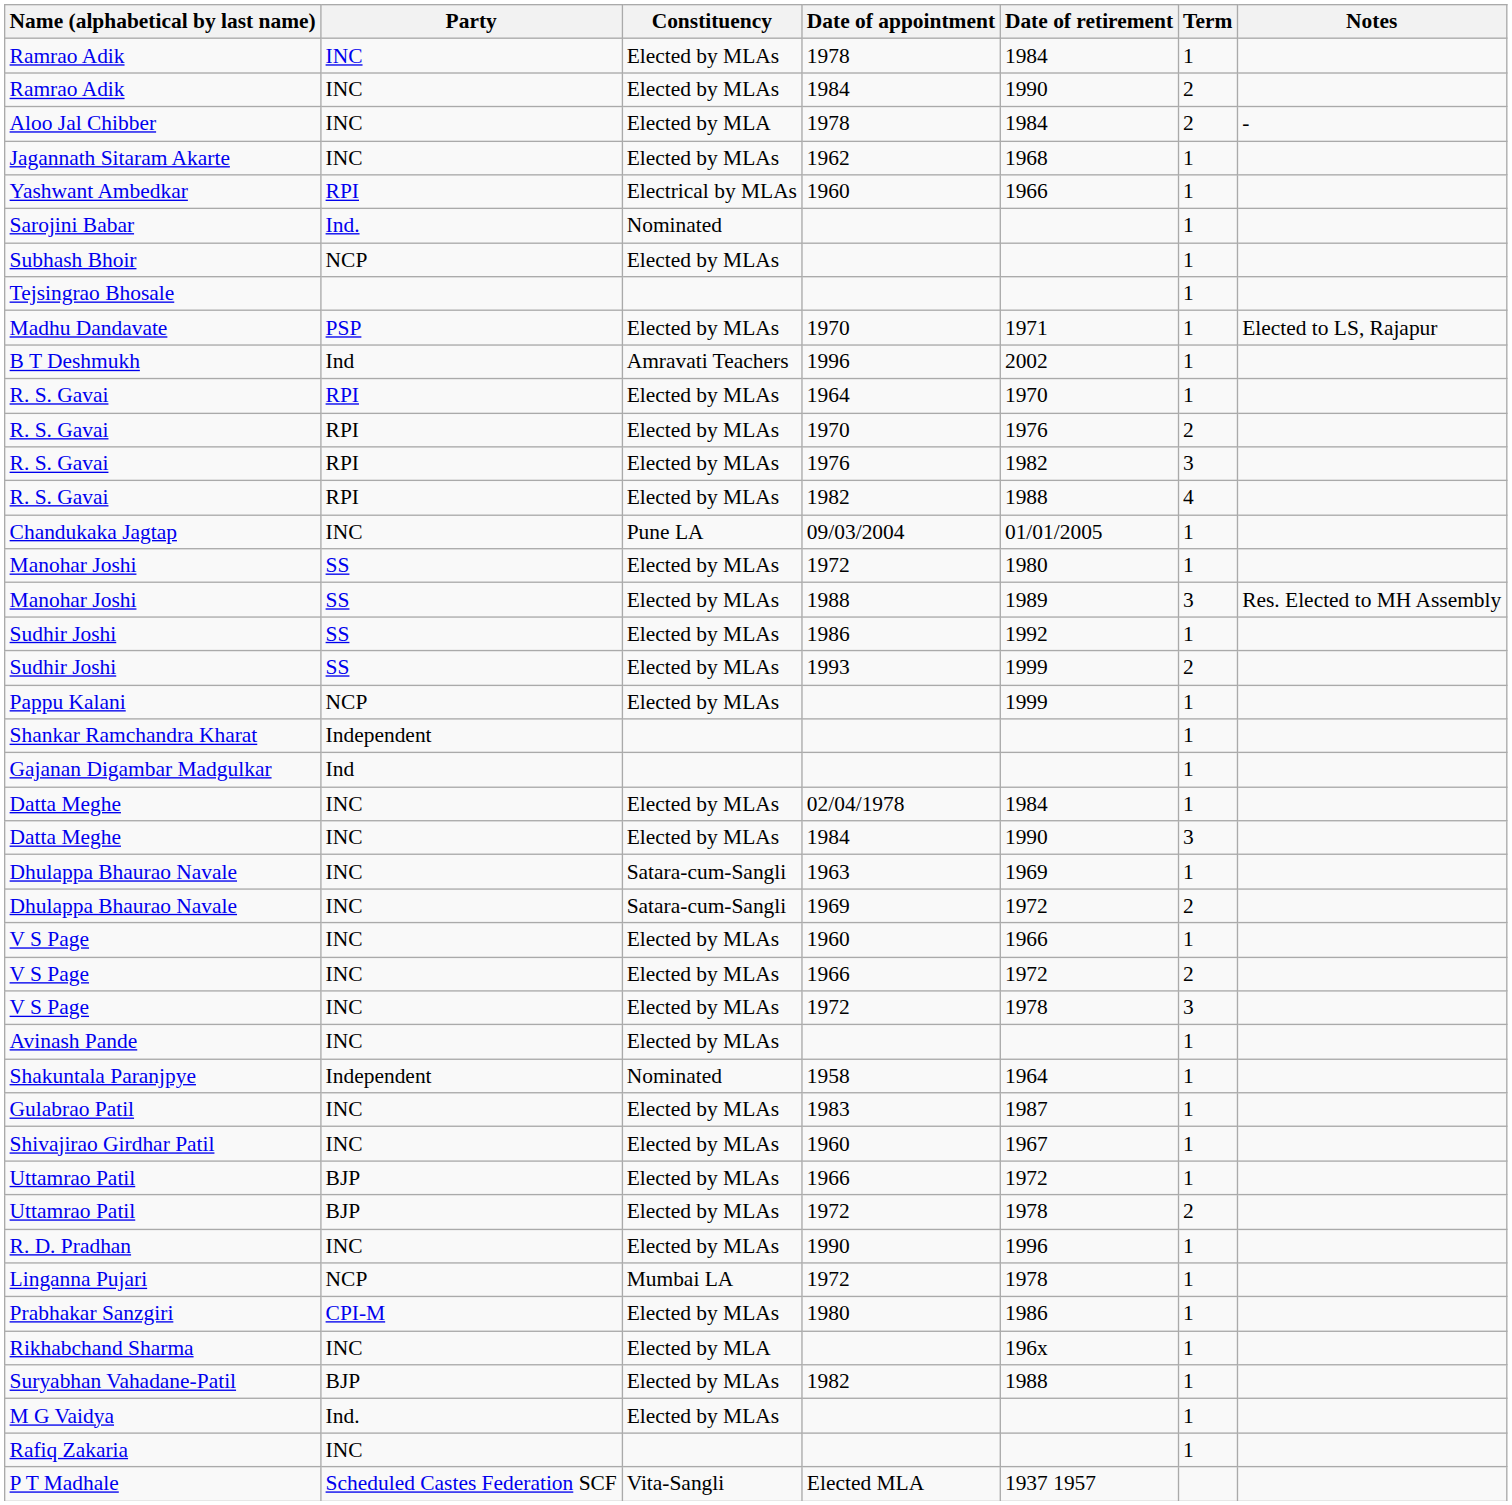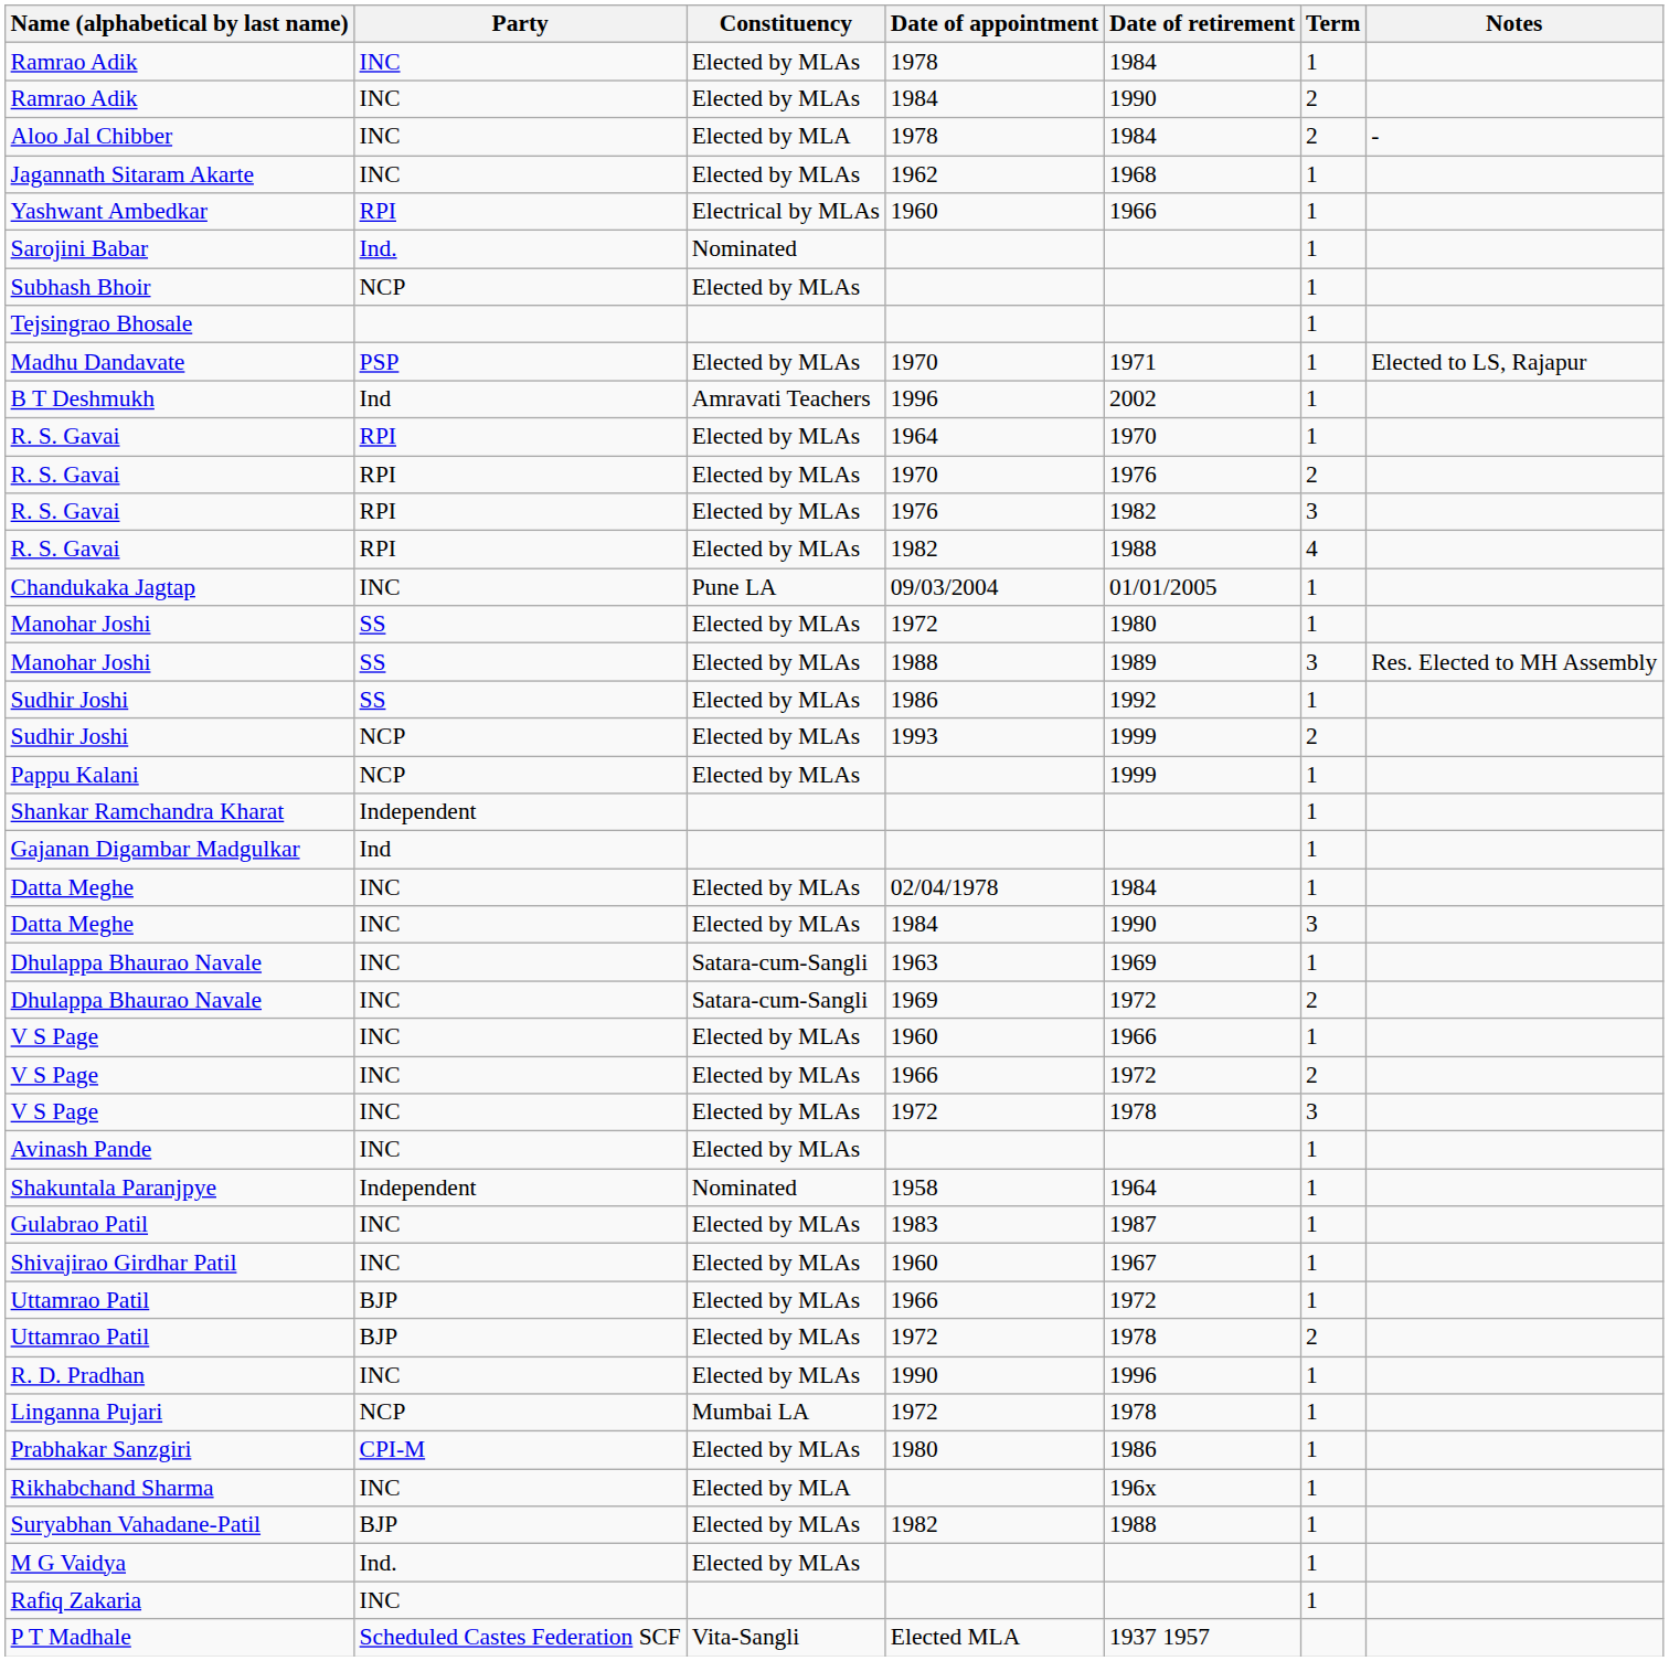Sudhir Joshi / 1993 | Party: SS -> NCP
